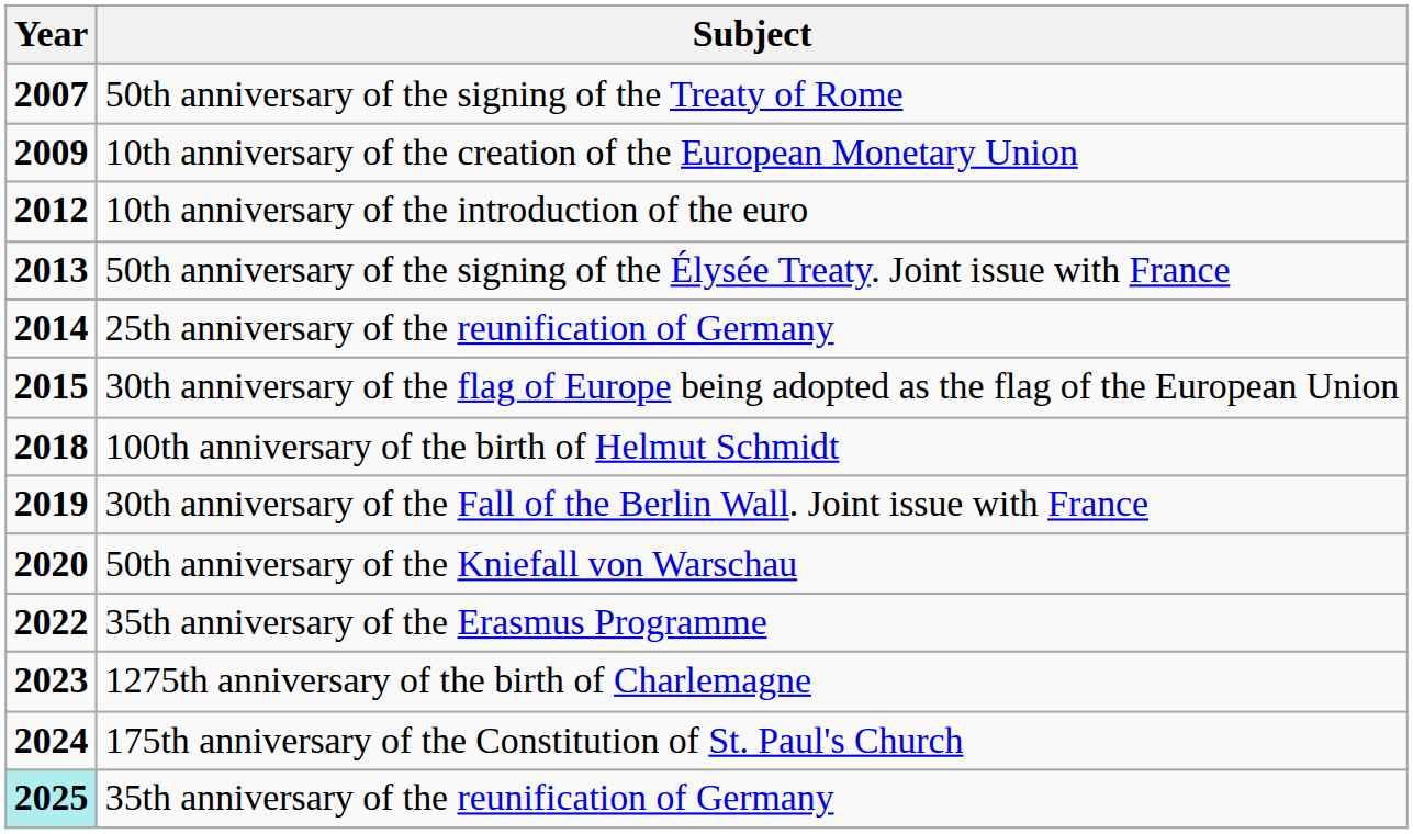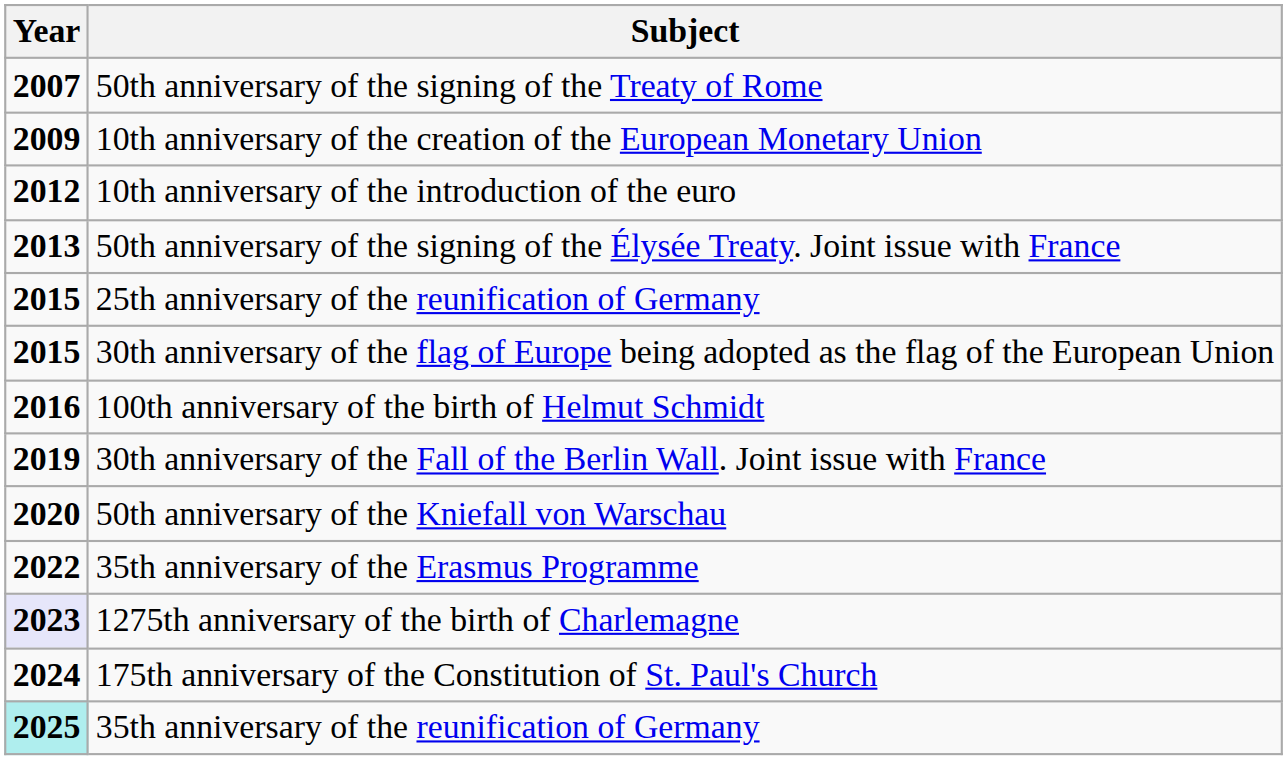25th anniversary of the reunification of Germany | Year: 2014 -> 2015
100th anniversary of the birth of Helmut Schmidt | Year: 2018 -> 2016
1275th anniversary of the birth of Charlemagne | Year: no background -> lavender background
